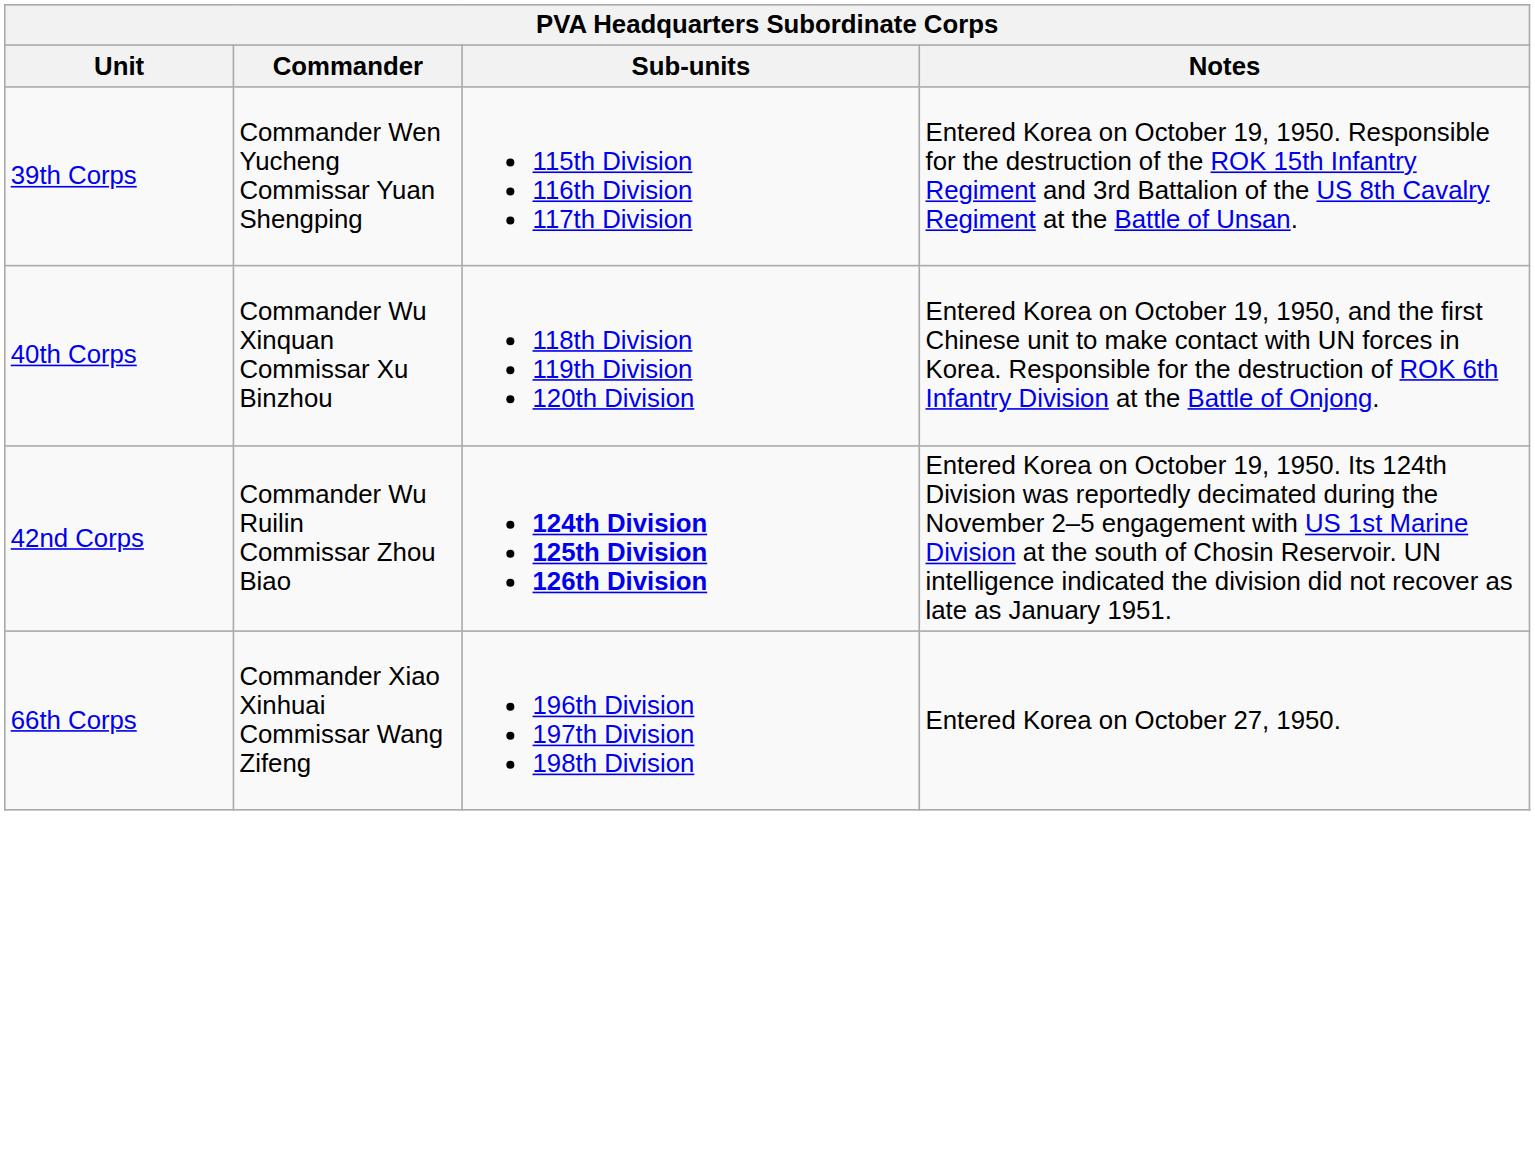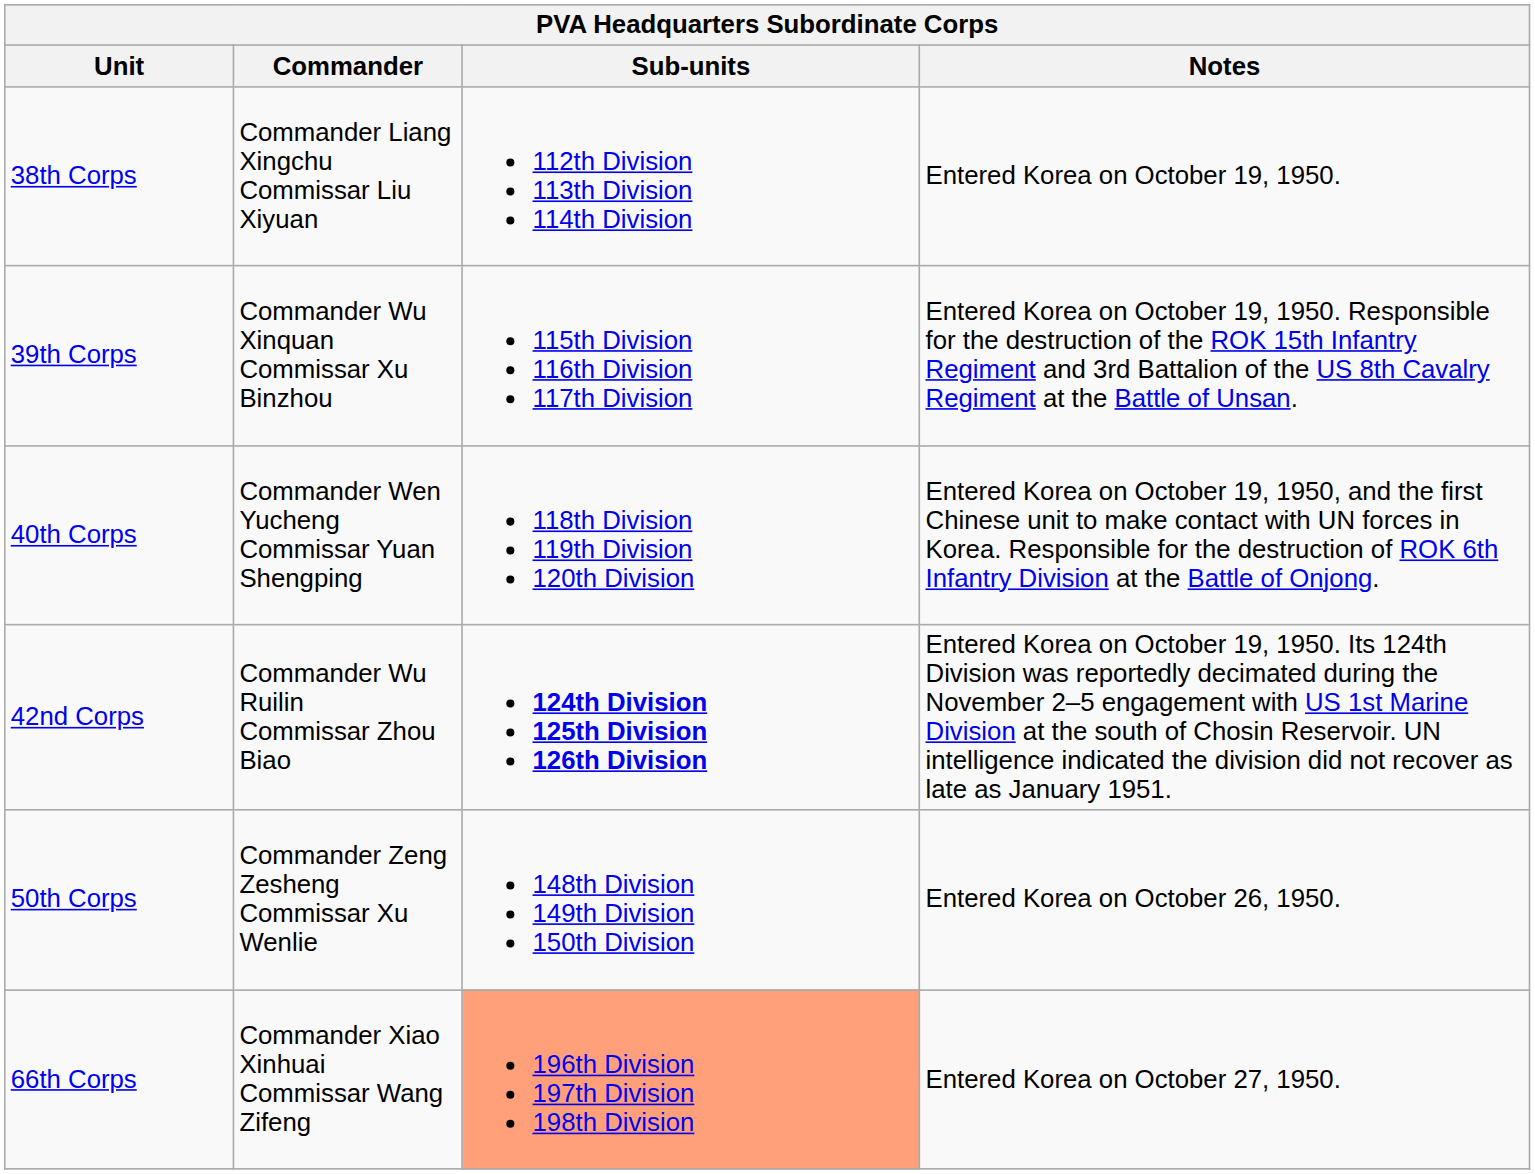+ row: 38th Corps | Commander Liang Xingchu Commissar Liu Xiyuan | 112th Division 113th Division 114th Division | Entered Korea on October 19, 1950.
39th Corps | Commander: Commander Wen Yucheng Commissar Yuan Shengping -> Commander Wu Xinquan Commissar Xu Binzhou
40th Corps | Commander: Commander Wu Xinquan Commissar Xu Binzhou -> Commander Wen Yucheng Commissar Yuan Shengping
+ row: 50th Corps | Commander Zeng Zesheng Commissar Xu Wenlie | 148th Division 149th Division 150th Division | Entered Korea on October 26, 1950.
66th Corps | Sub-units: no background -> lightsalmon background
